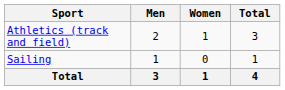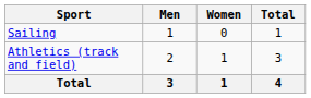rows swapped: Athletics (track and field) <-> Sailing
